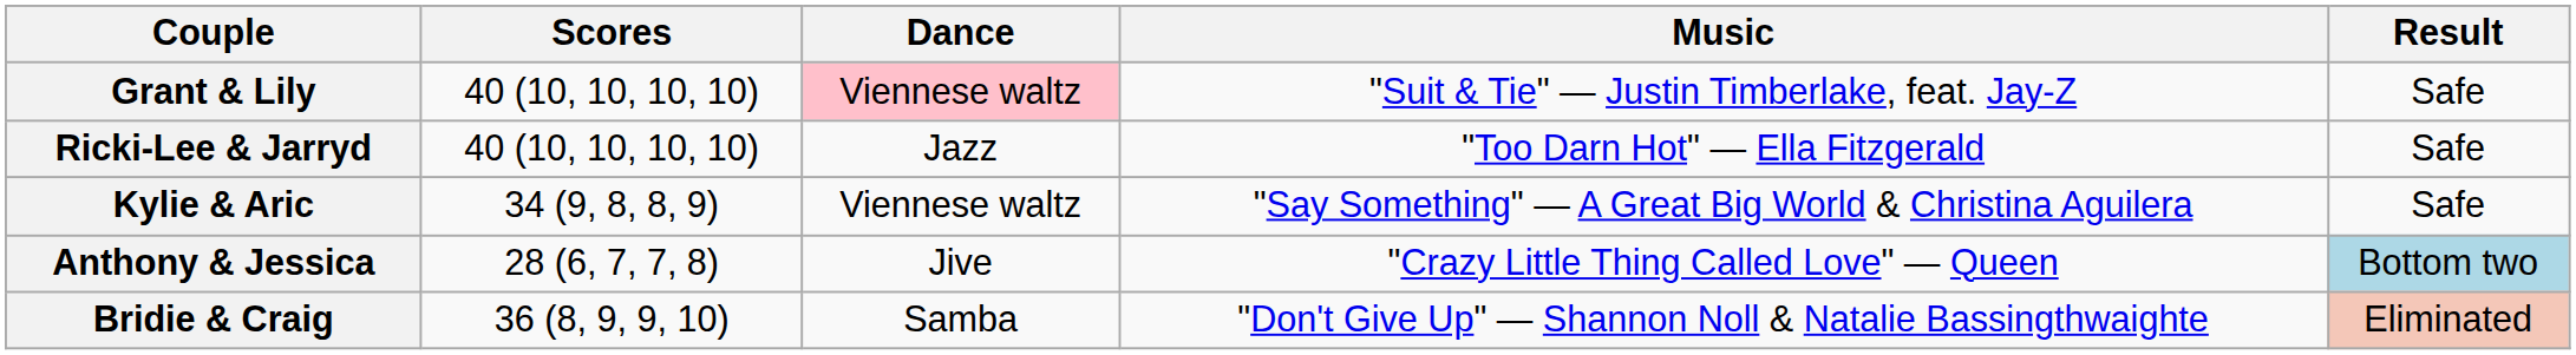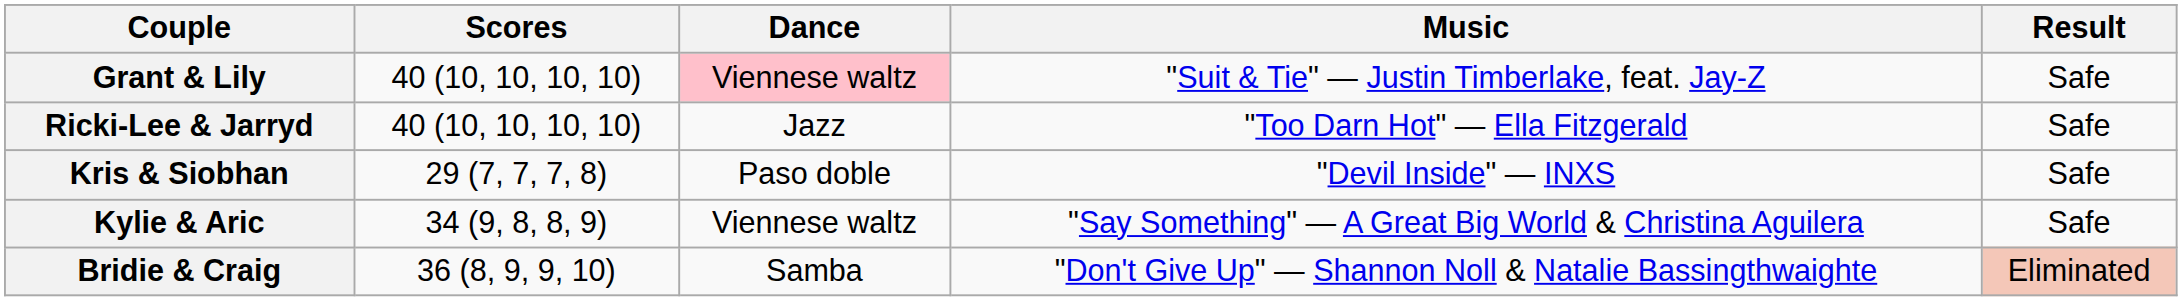+ row: Kris & Siobhan | 29 (7, 7, 7, 8) | Paso doble | "Devil Inside" — INXS | Safe
- row: Anthony & Jessica | 28 (6, 7, 7, 8) | Jive | "Crazy Little Thing Called Love" — Queen | Bottom two
